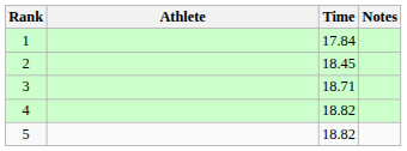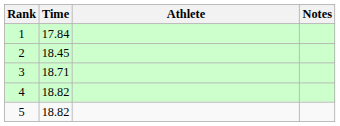columns swapped: Athlete <-> Time
